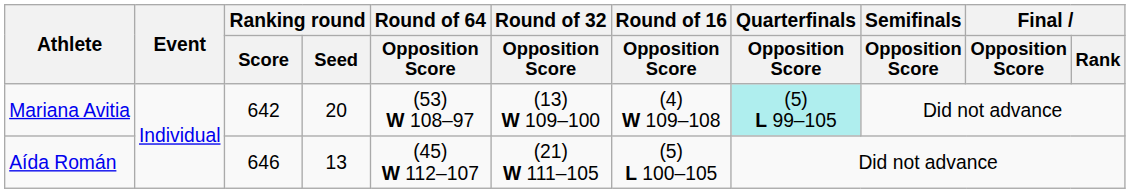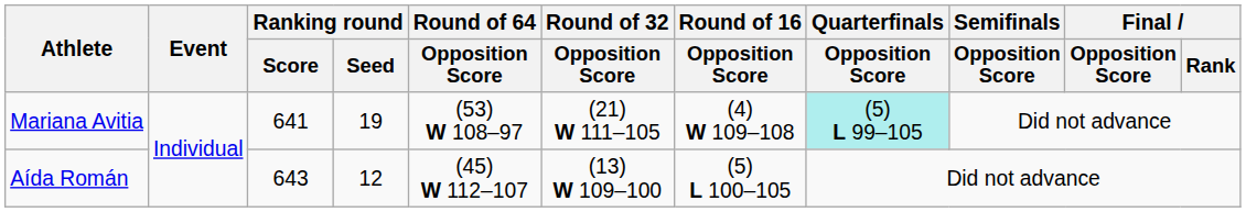Mariana Avitia | Ranking round / Score: 642 -> 641
Mariana Avitia | Ranking round / Seed: 20 -> 19
Mariana Avitia | Round of 32 / Opposition Score: (13) W 109–100 -> (21) W 111–105
Aída Román | Ranking round / Score: 646 -> 643
Aída Román | Ranking round / Seed: 13 -> 12
Aída Román | Round of 32 / Opposition Score: (21) W 111–105 -> (13) W 109–100
